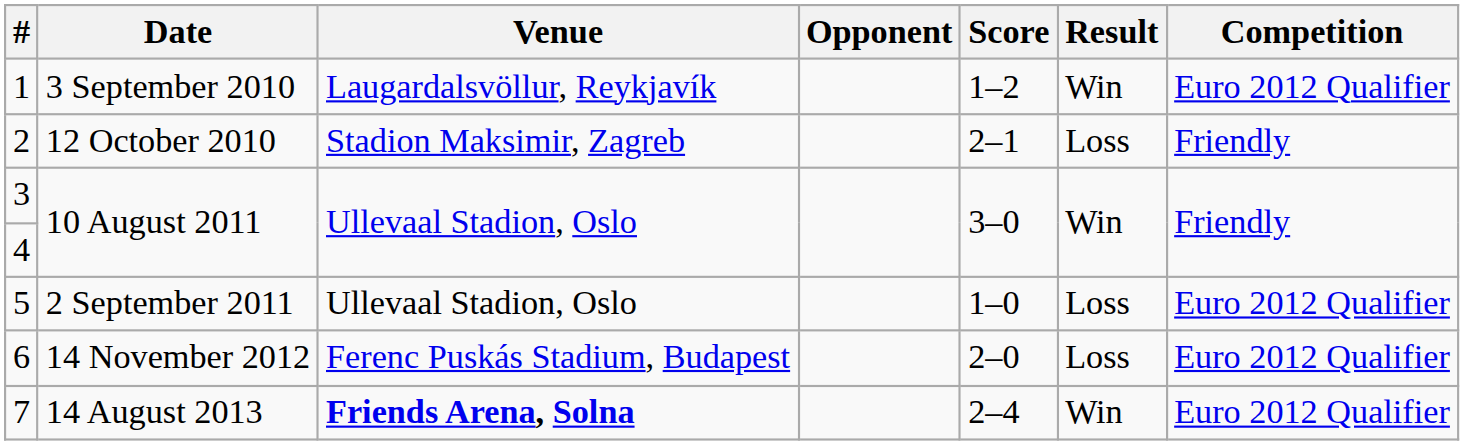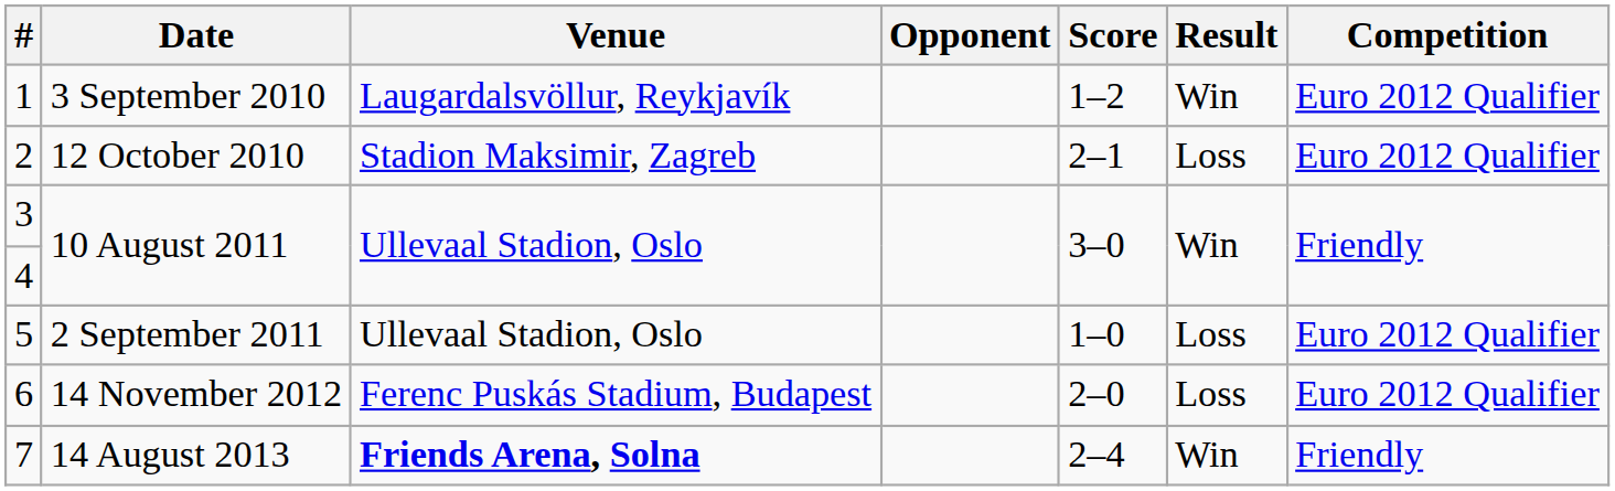2 | Competition: Friendly -> Euro 2012 Qualifier
7 | Competition: Euro 2012 Qualifier -> Friendly
